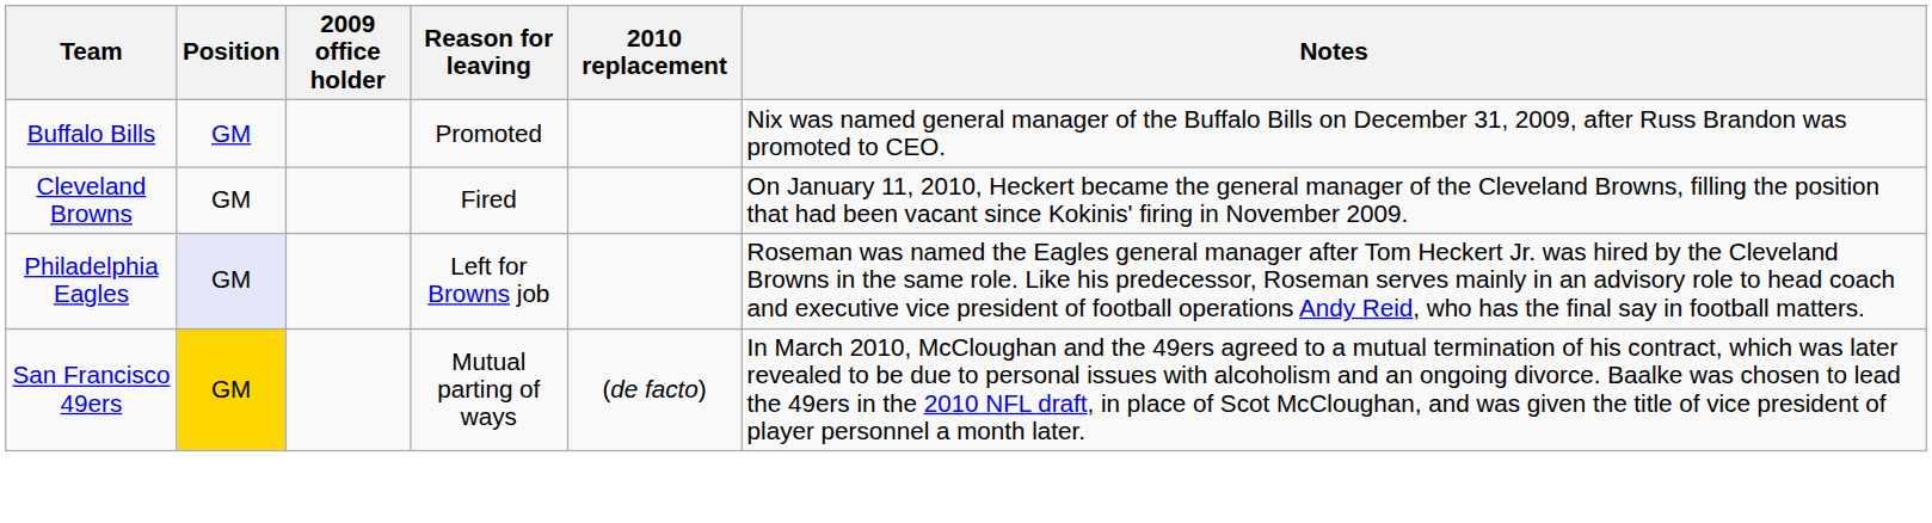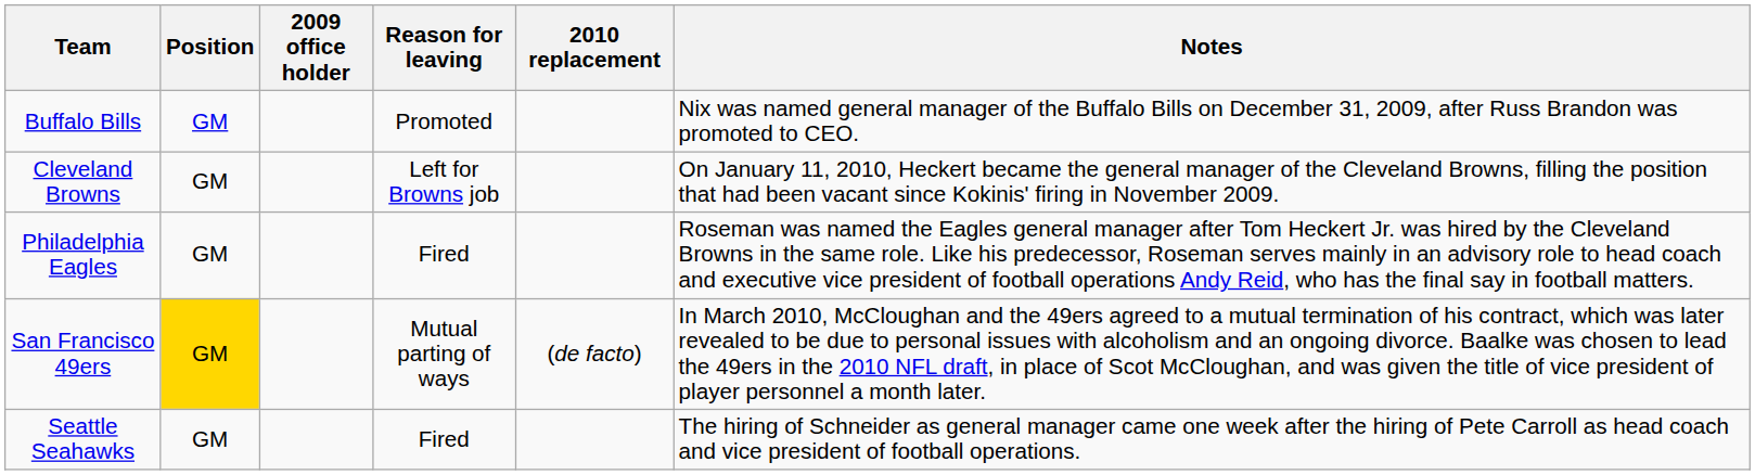Cleveland Browns | Reason for leaving: Fired -> Left for Browns job
Philadelphia Eagles | Position: lavender background -> no background
Philadelphia Eagles | Reason for leaving: Left for Browns job -> Fired
+ row: Seattle Seahawks | GM | Fired | The hiring of Schneider as general manager came one week after the hiring of Pete Carroll as head coach and vice president of football operations.
